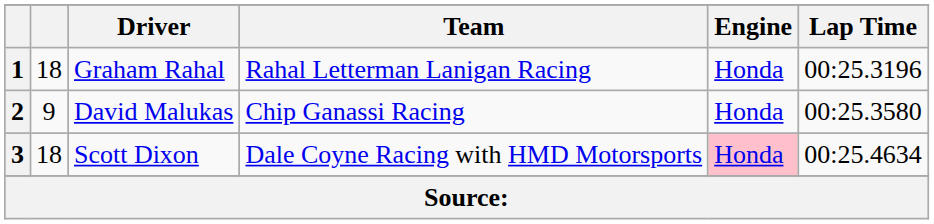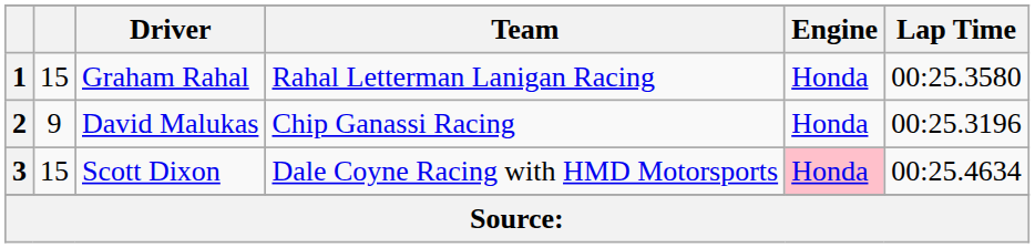1 | column 2: 18 -> 15
1 | Lap Time: 00:25.3196 -> 00:25.3580
2 | Lap Time: 00:25.3580 -> 00:25.3196
3 | column 2: 18 -> 15
